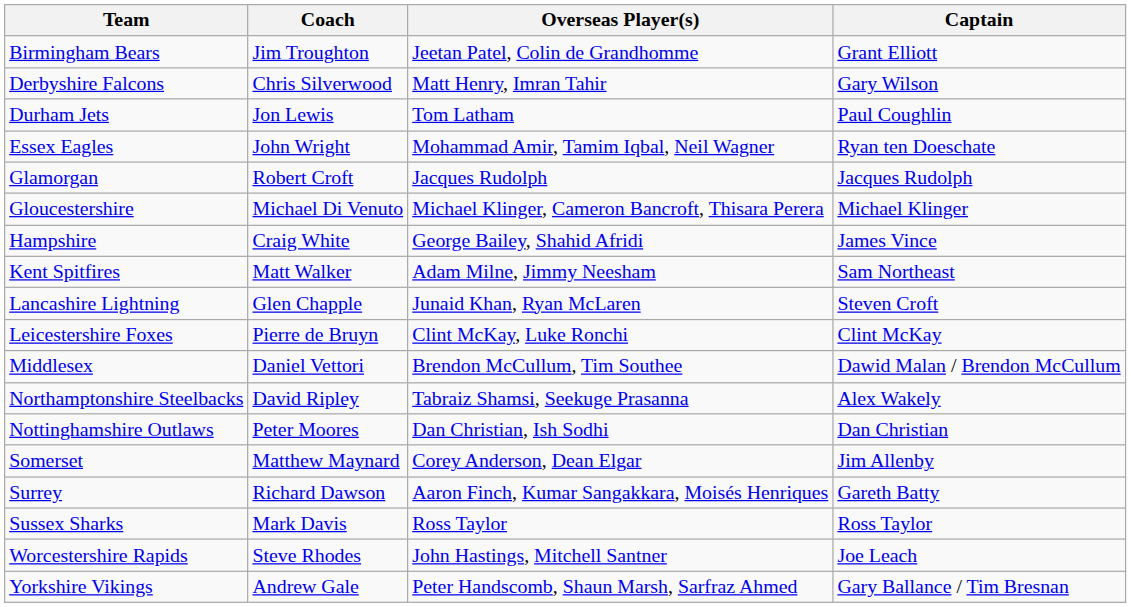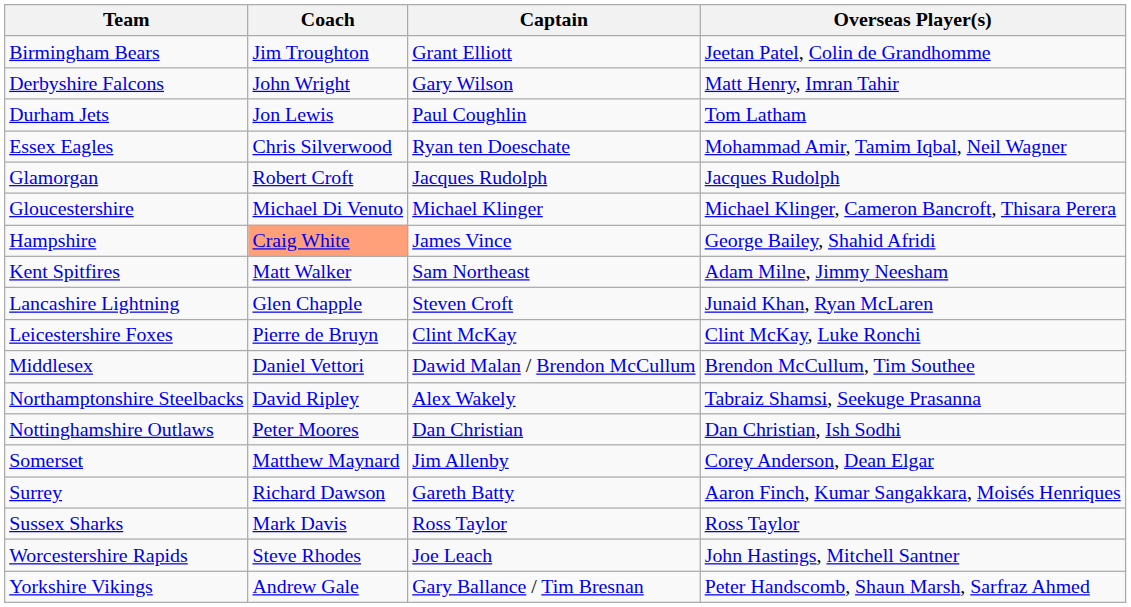columns swapped: Captain <-> Overseas Player(s)
Derbyshire Falcons | Coach: Chris Silverwood -> John Wright
Essex Eagles | Coach: John Wright -> Chris Silverwood
Hampshire | Coach: no background -> lightsalmon background
